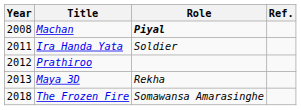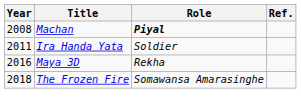- row: 2012 | Prathiroo
Maya 3D | Year: 2013 -> 2016
